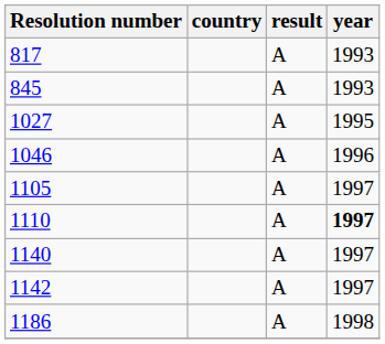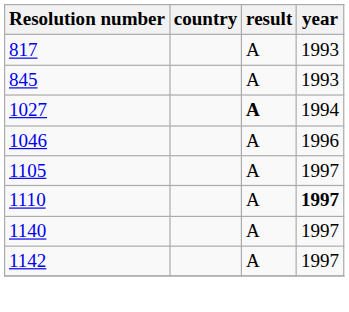1027 | result: normal -> bold
1027 | year: 1995 -> 1994
- row: 1186 | A | 1998
